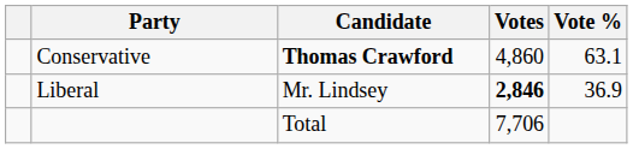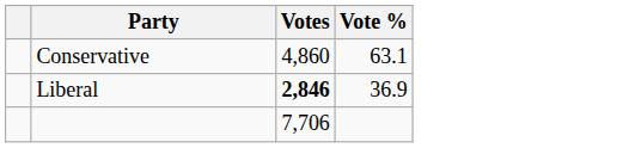- column: Candidate | Thomas Crawford | Mr. Lindsey | Total
